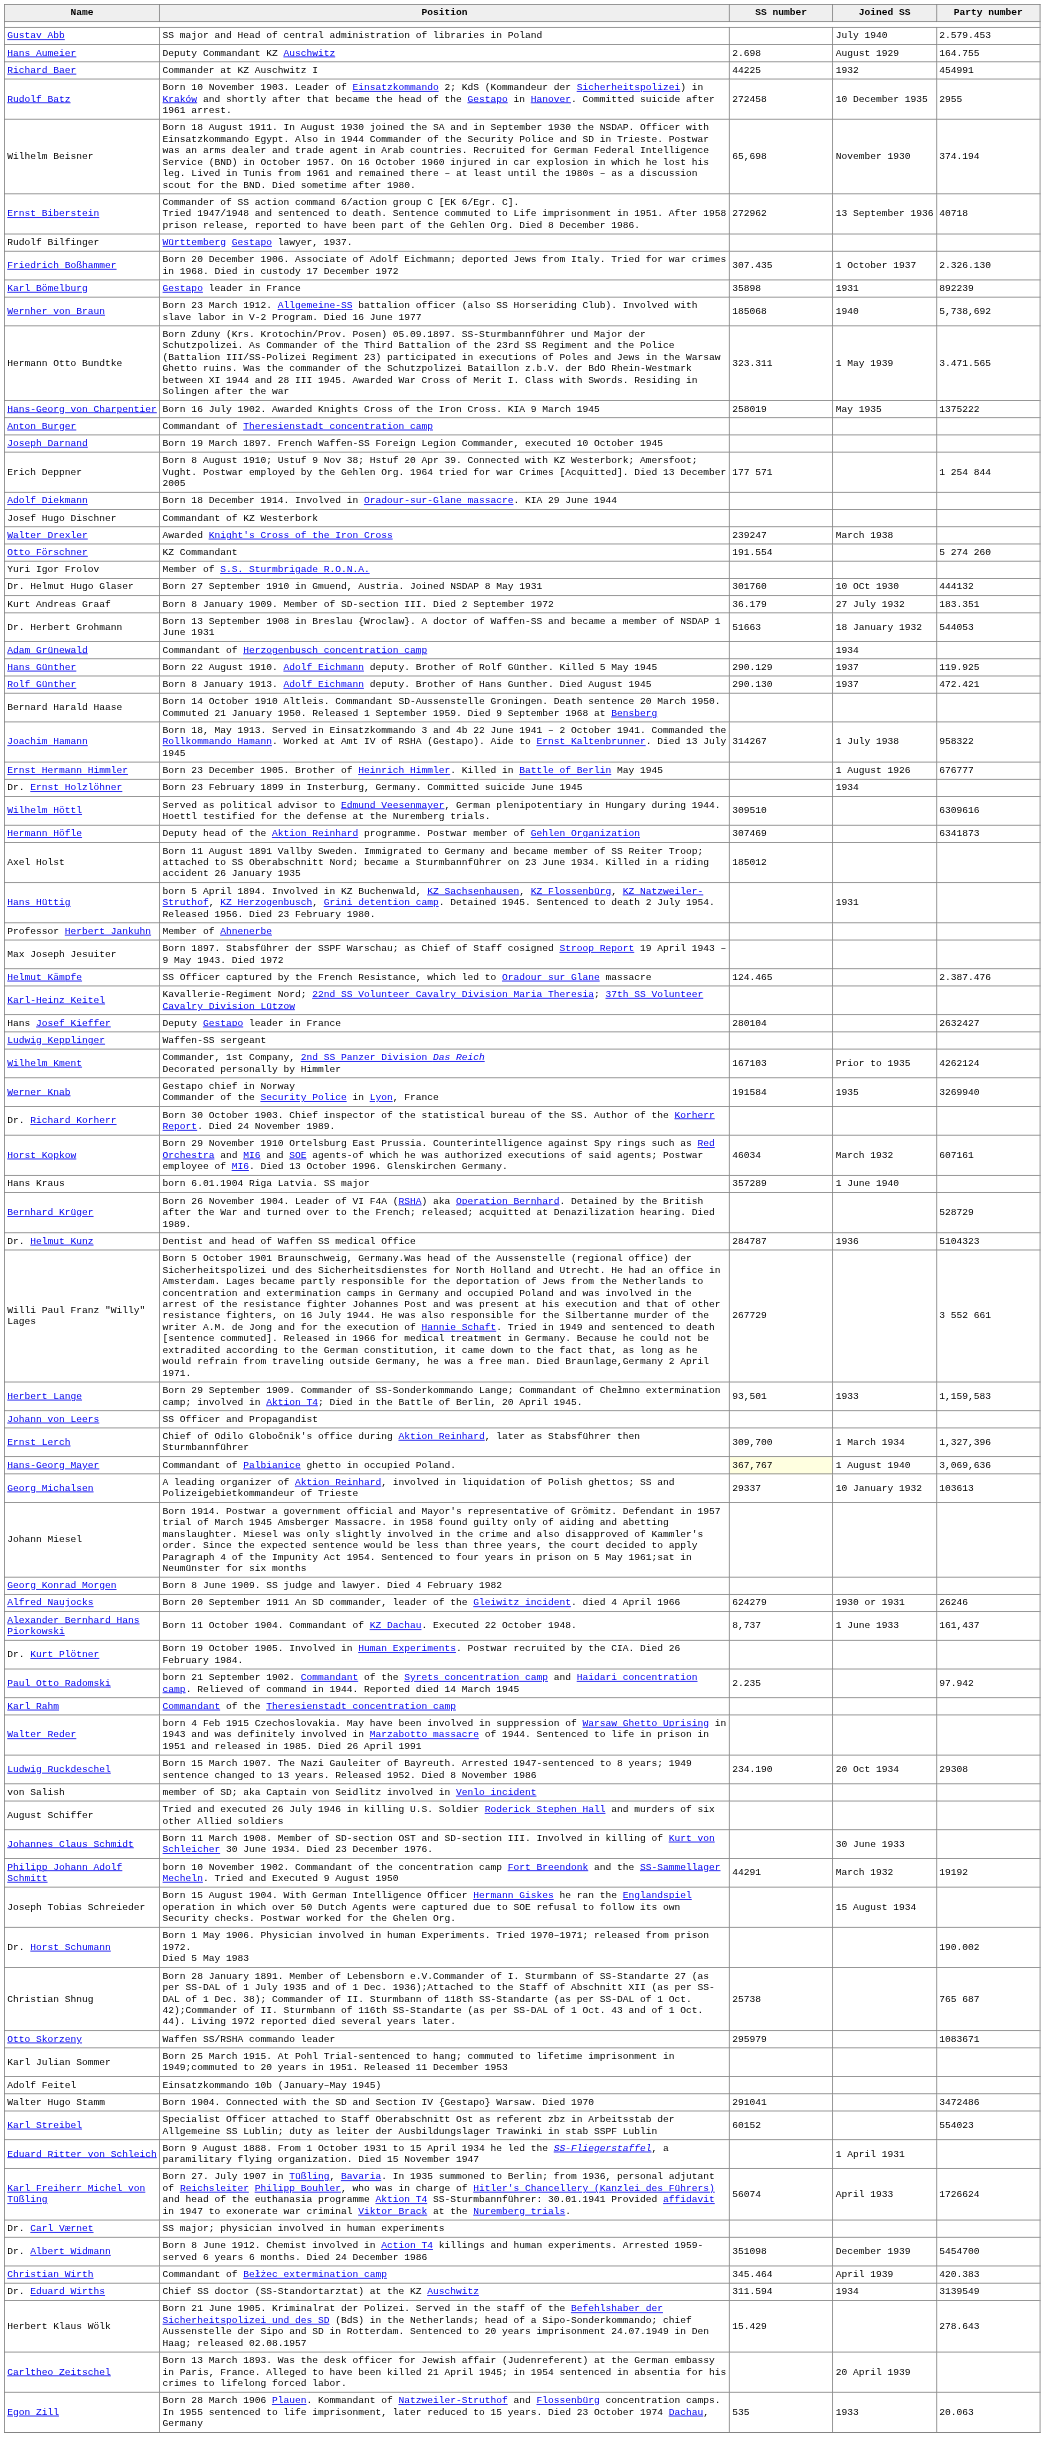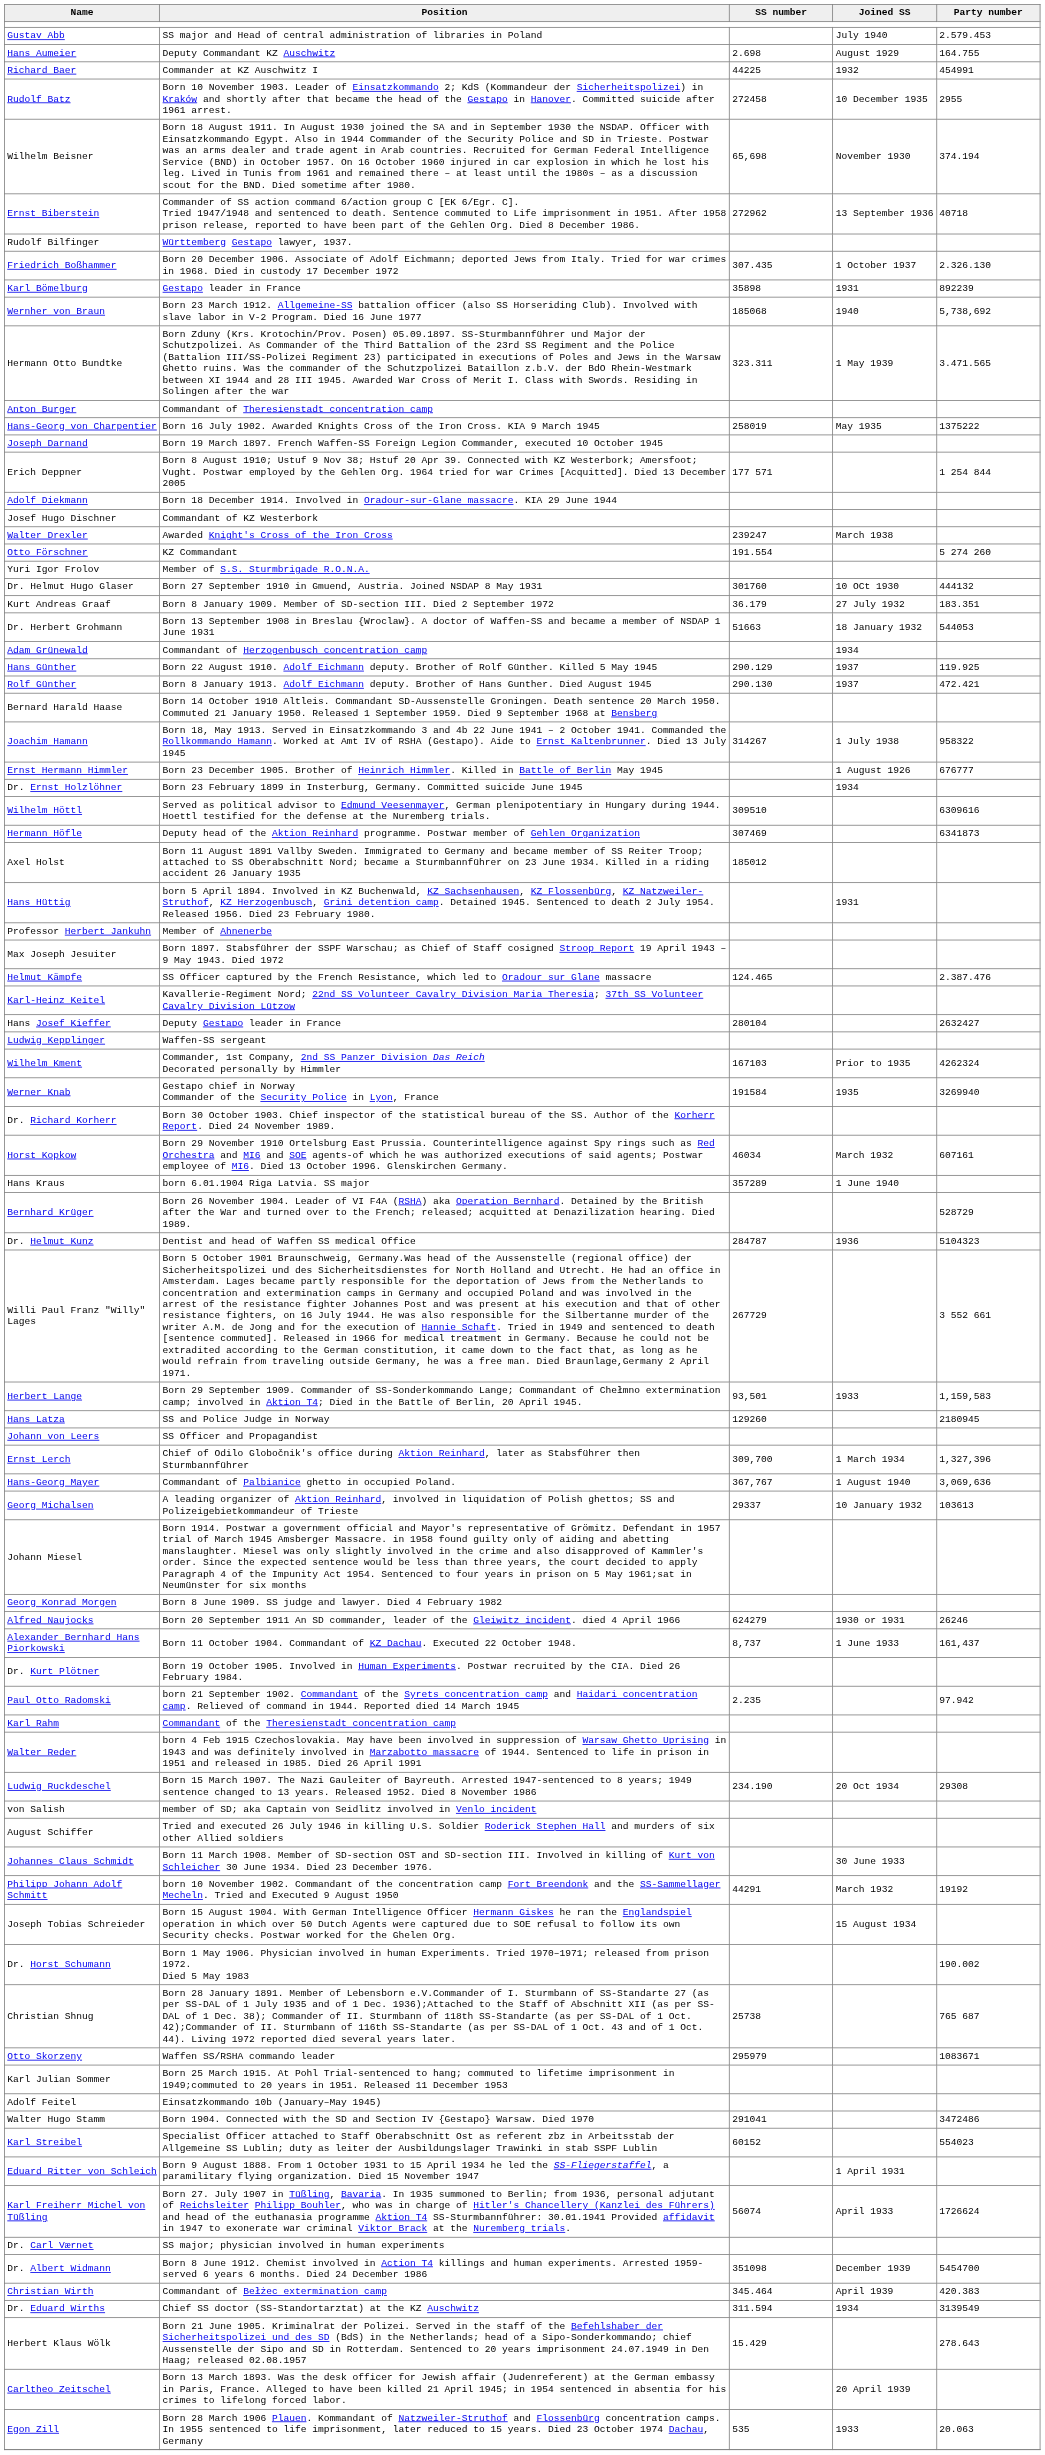rows swapped: Anton Burger <-> Hans-Georg von Charpentier
Wilhelm Kment | Party number: 4262124 -> 4262324
+ row: Hans Latza | SS and Police Judge in Norway | 129260 | 2180945
Hans-Georg Mayer | SS number: lightyellow background -> no background
